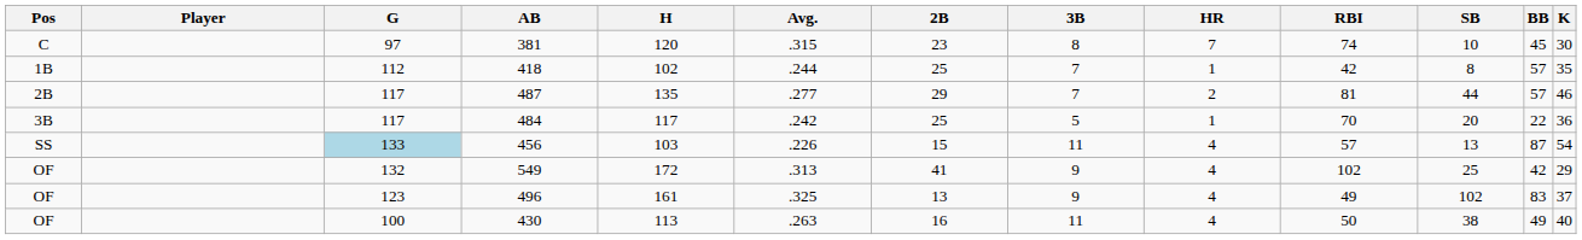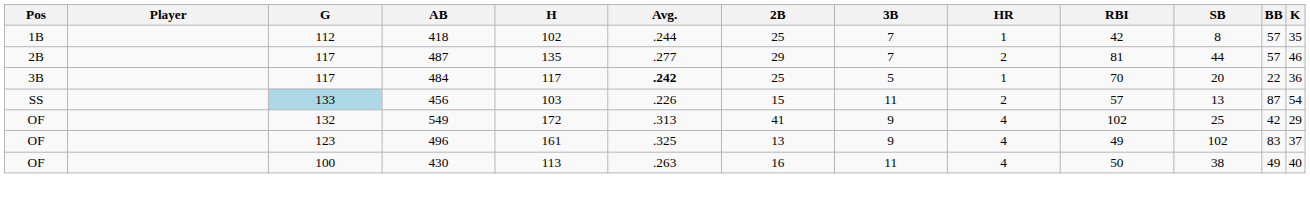- row: C | 97 | 381 | 120 | .315 | 23 | 8 | 7 | 74 | 10 | 45 | 30
484 | Avg.: normal -> bold
456 | HR: 4 -> 2
